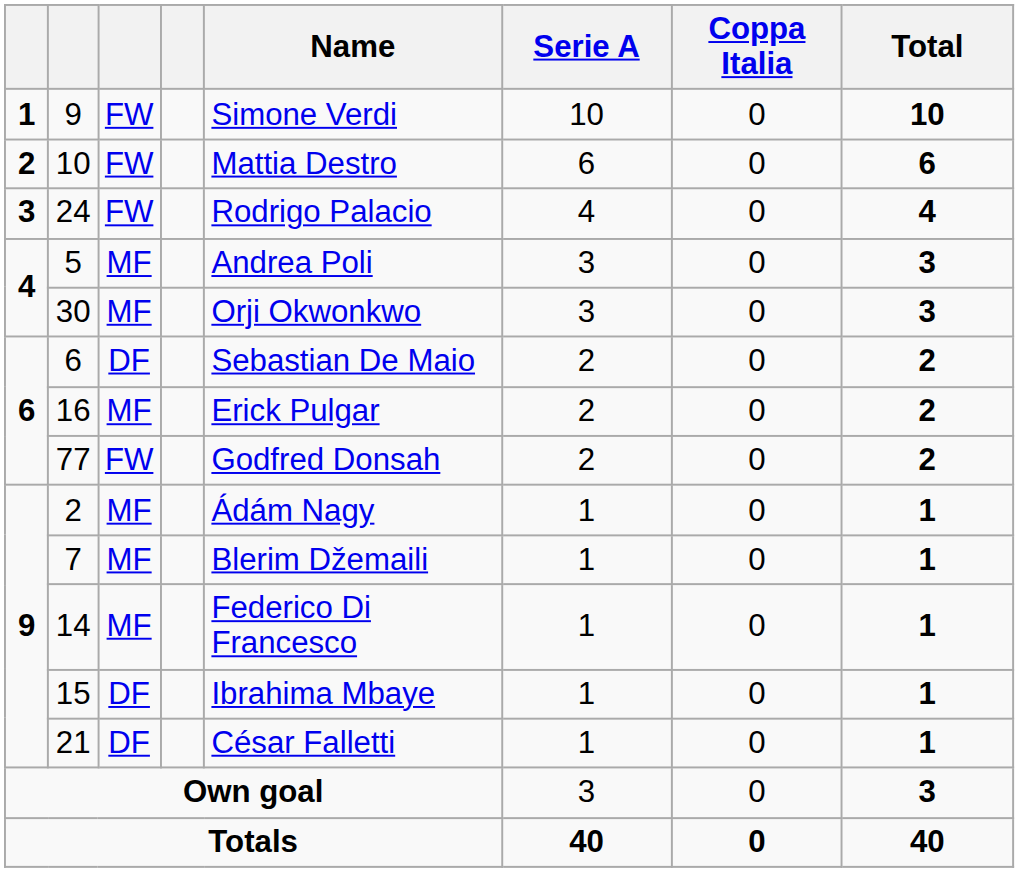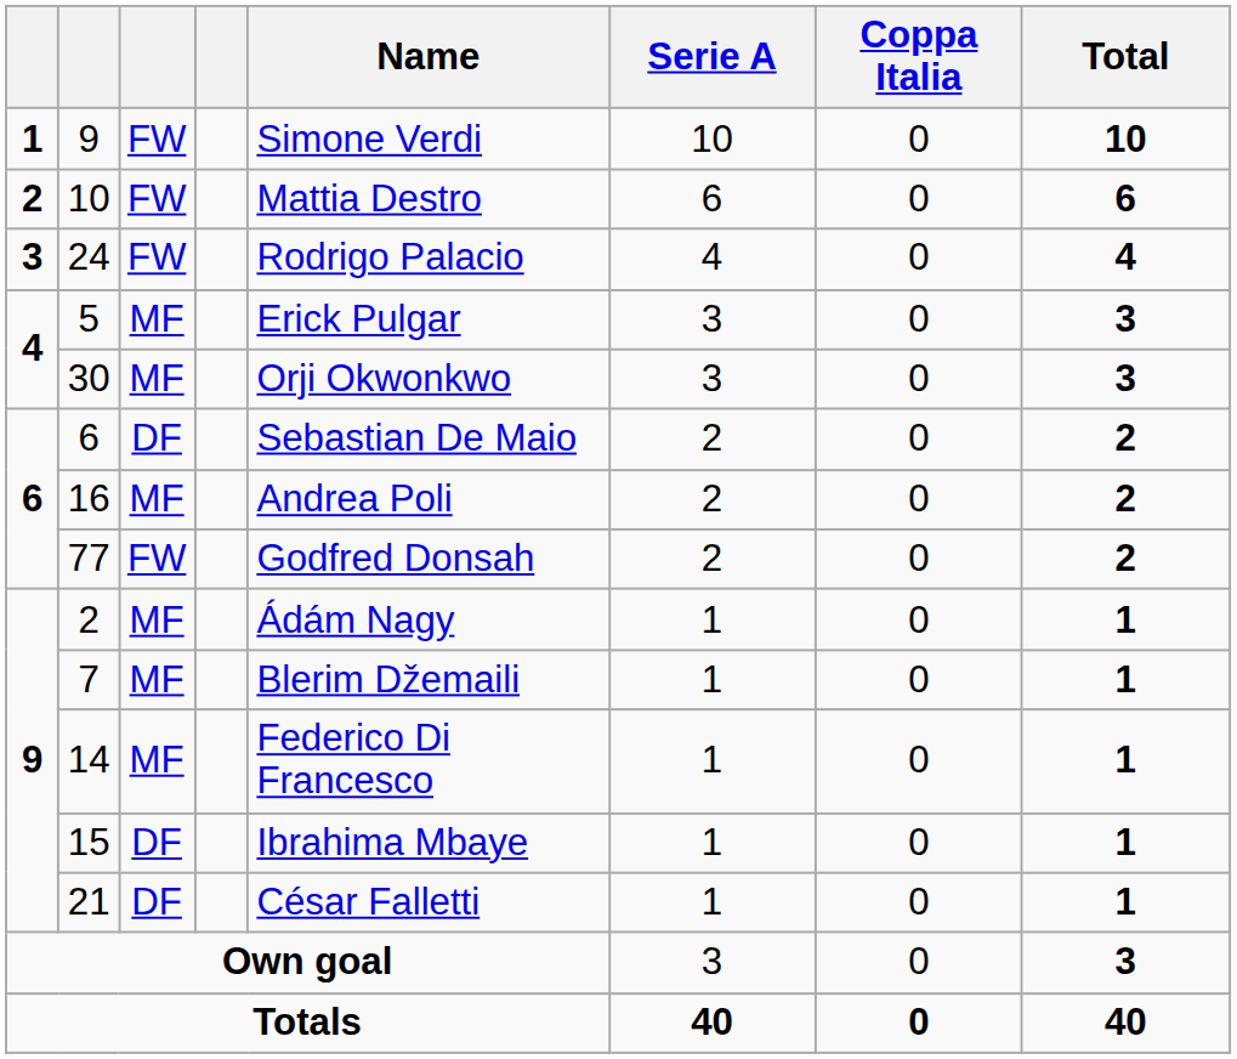5 | Name: Andrea Poli -> Erick Pulgar
16 | Name: Erick Pulgar -> Andrea Poli
